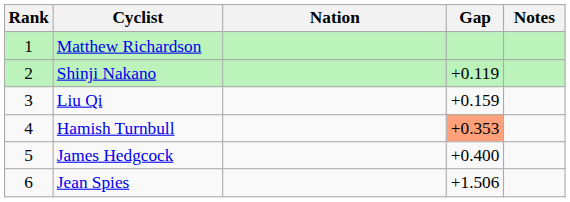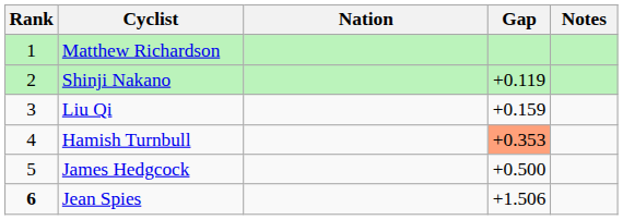James Hedgcock | Gap: +0.400 -> +0.500
Jean Spies | Rank: normal -> bold
